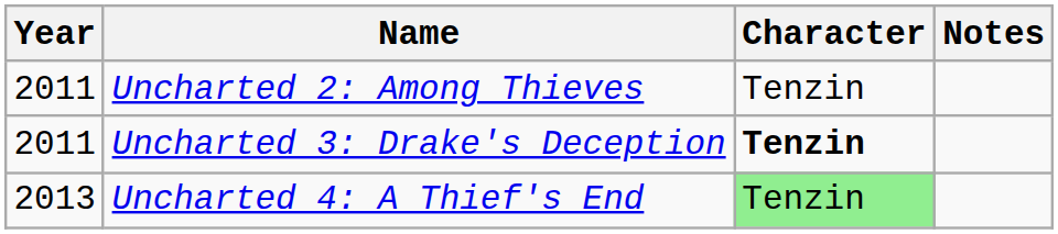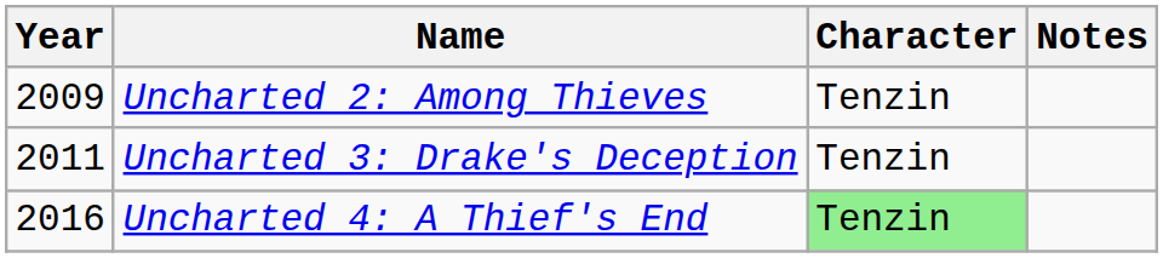Uncharted 2: Among Thieves | Year: 2011 -> 2009
Uncharted 3: Drake's Deception | Character: bold -> normal
Uncharted 4: A Thief's End | Year: 2013 -> 2016
